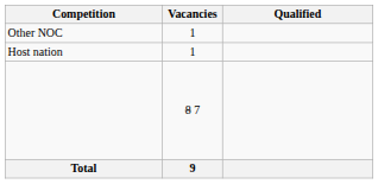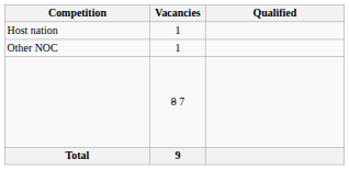rows swapped: Host nation <-> Other NOC
